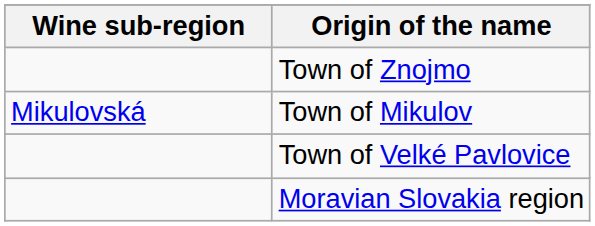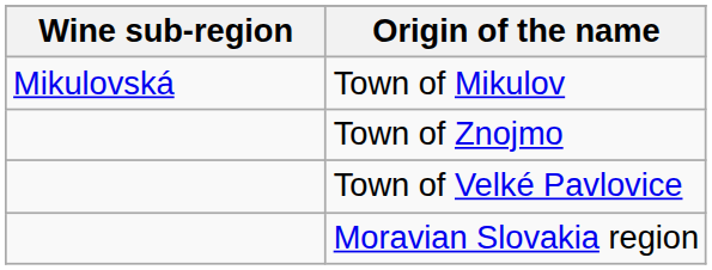rows swapped: Town of Mikulov <-> Town of Znojmo
